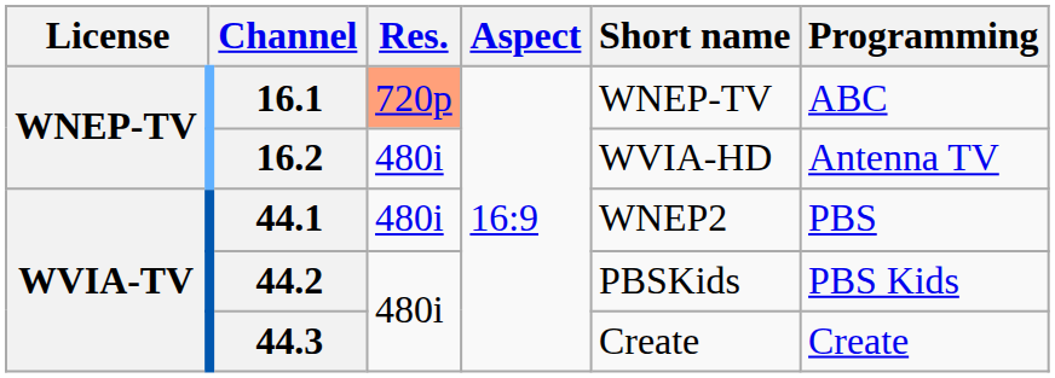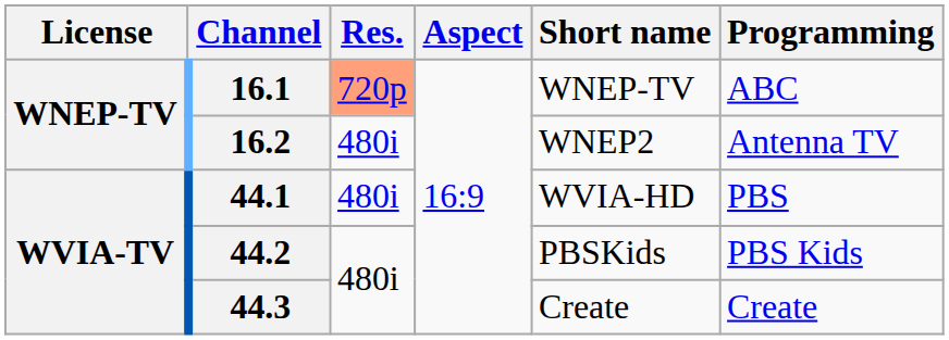16.2 | Short name: WVIA-HD -> WNEP2
44.1 | Short name: WNEP2 -> WVIA-HD
